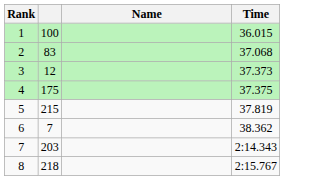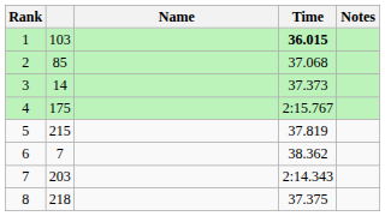+ column: Notes
1 | column 2: 100 -> 103
1 | Time: normal -> bold
2 | column 2: 83 -> 85
3 | column 2: 12 -> 14
4 | Time: 37.375 -> 2:15.767
8 | Time: 2:15.767 -> 37.375
